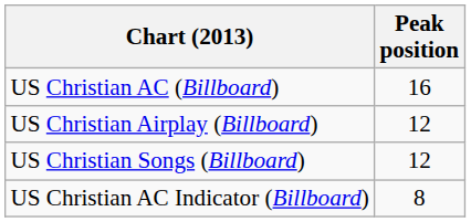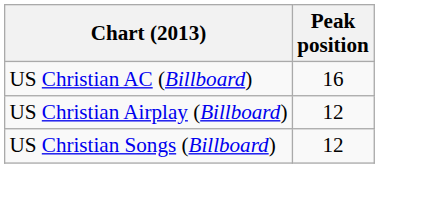- row: US Christian AC Indicator (Billboard) | 8
